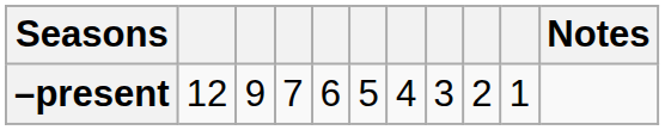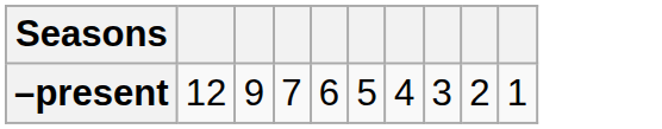- column: Notes
